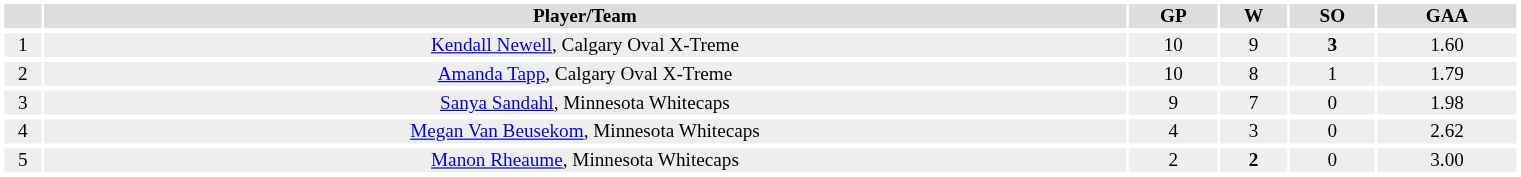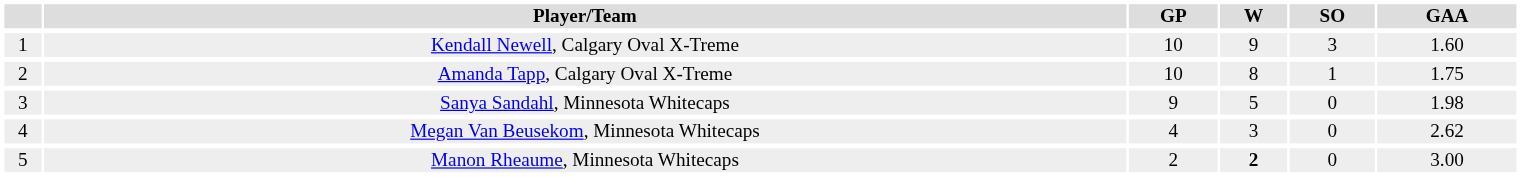Kendall Newell, Calgary Oval X-Treme | SO: bold -> normal
Amanda Tapp, Calgary Oval X-Treme | GAA: 1.79 -> 1.75
Sanya Sandahl, Minnesota Whitecaps | W: 7 -> 5
